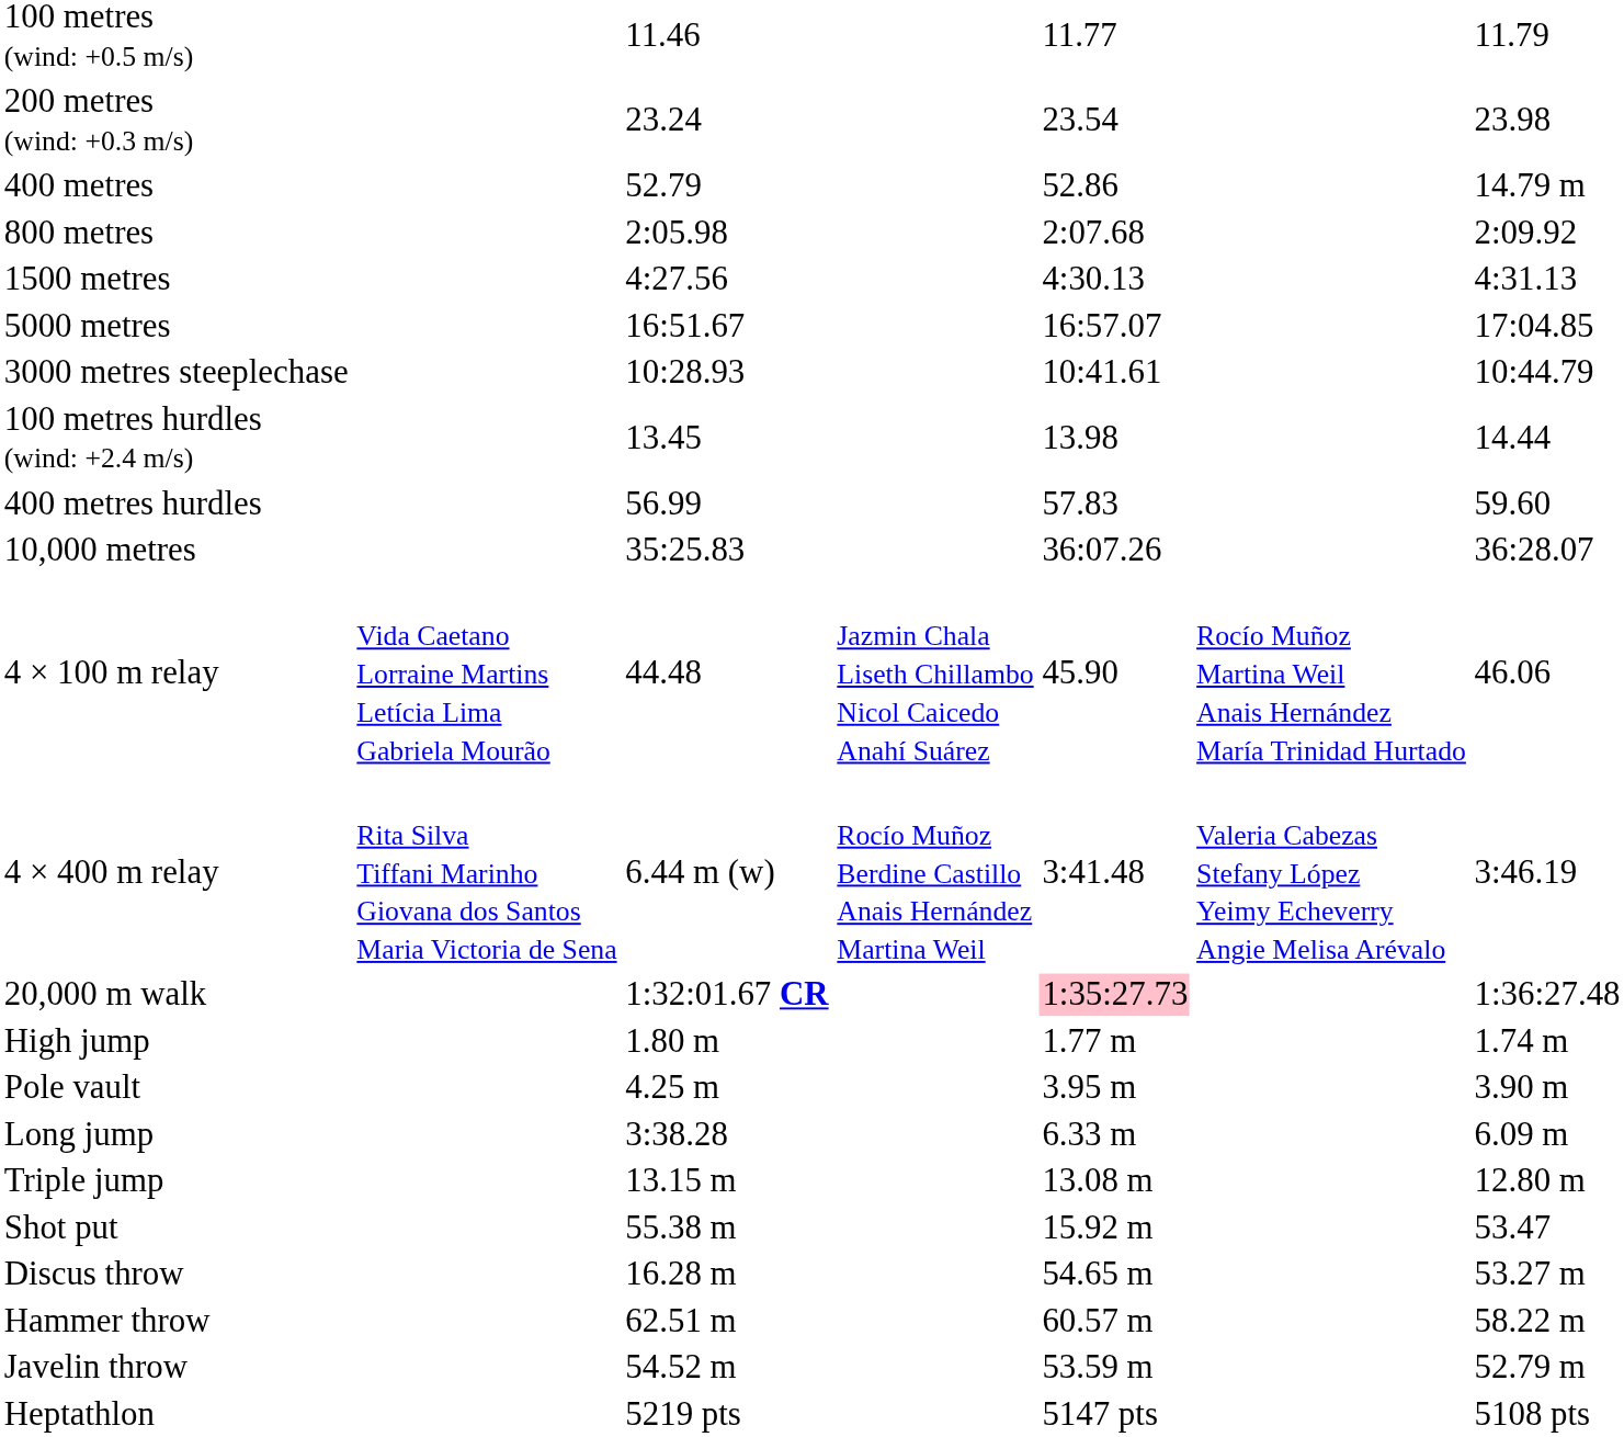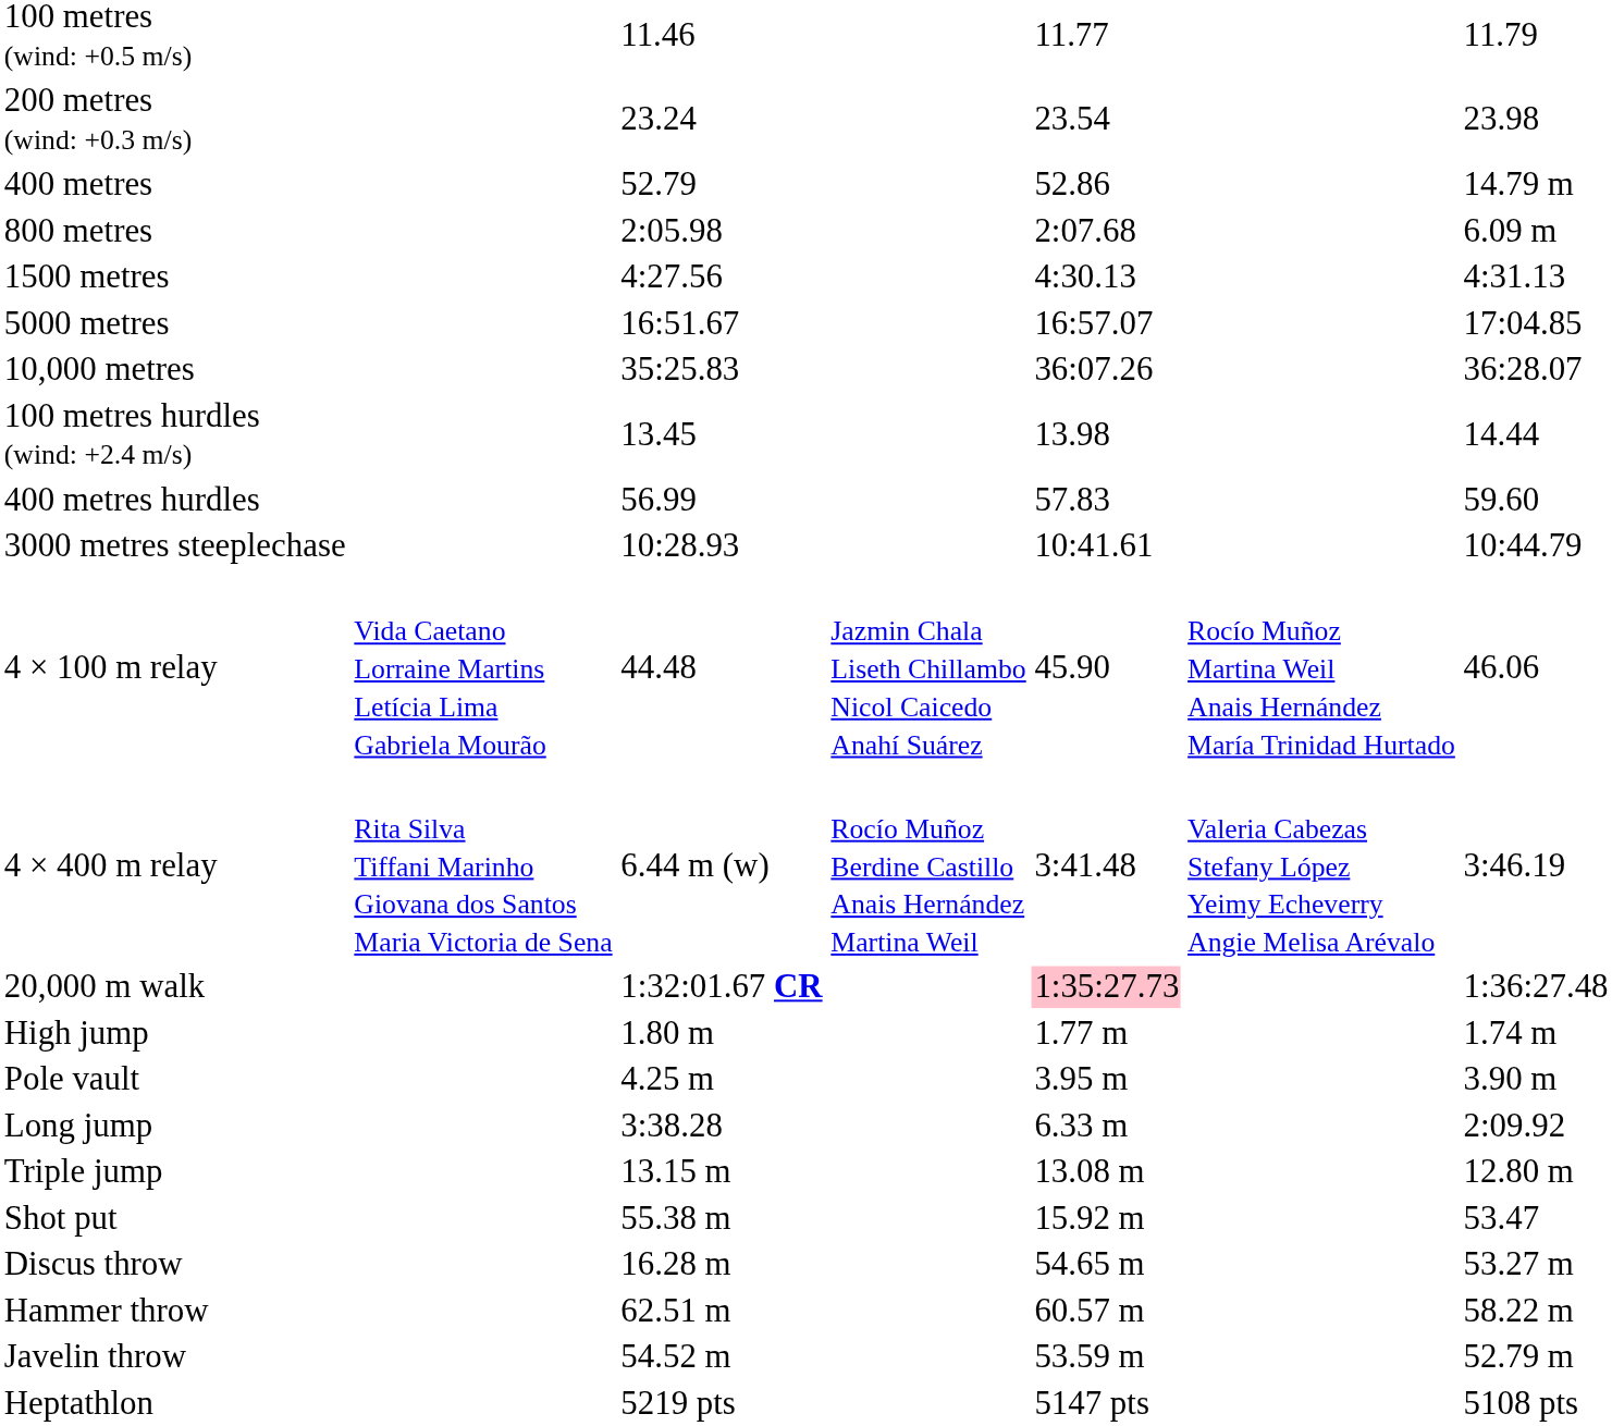800 metres | column 7: 2:09.92 -> 6.09 m
rows swapped: 10,000 metres <-> 3000 metres steeplechase
Long jump | column 7: 6.09 m -> 2:09.92
